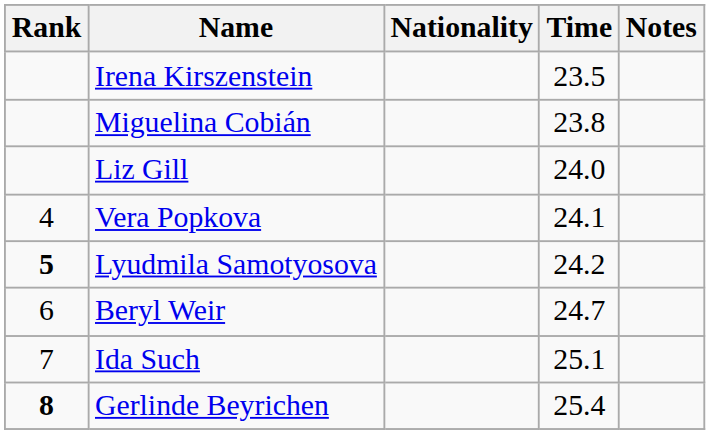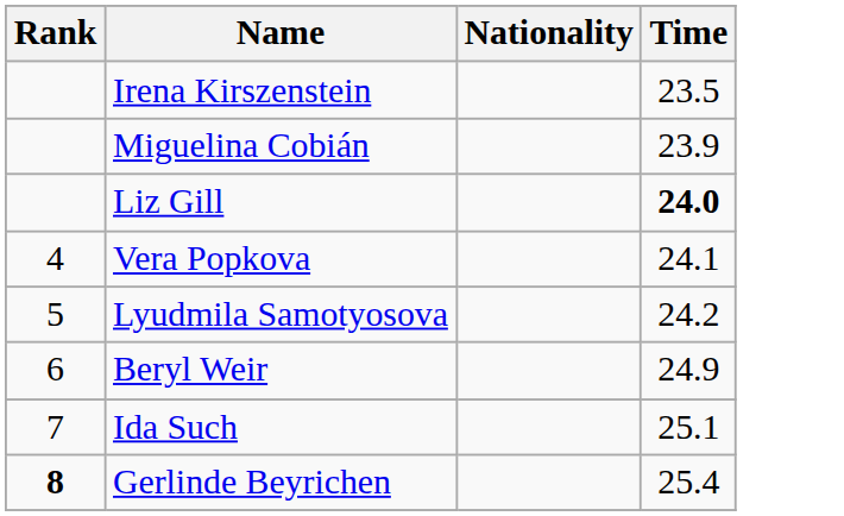- column: Notes
Miguelina Cobián | Time: 23.8 -> 23.9
Liz Gill | Time: normal -> bold
Lyudmila Samotyosova | Rank: bold -> normal
Beryl Weir | Time: 24.7 -> 24.9
